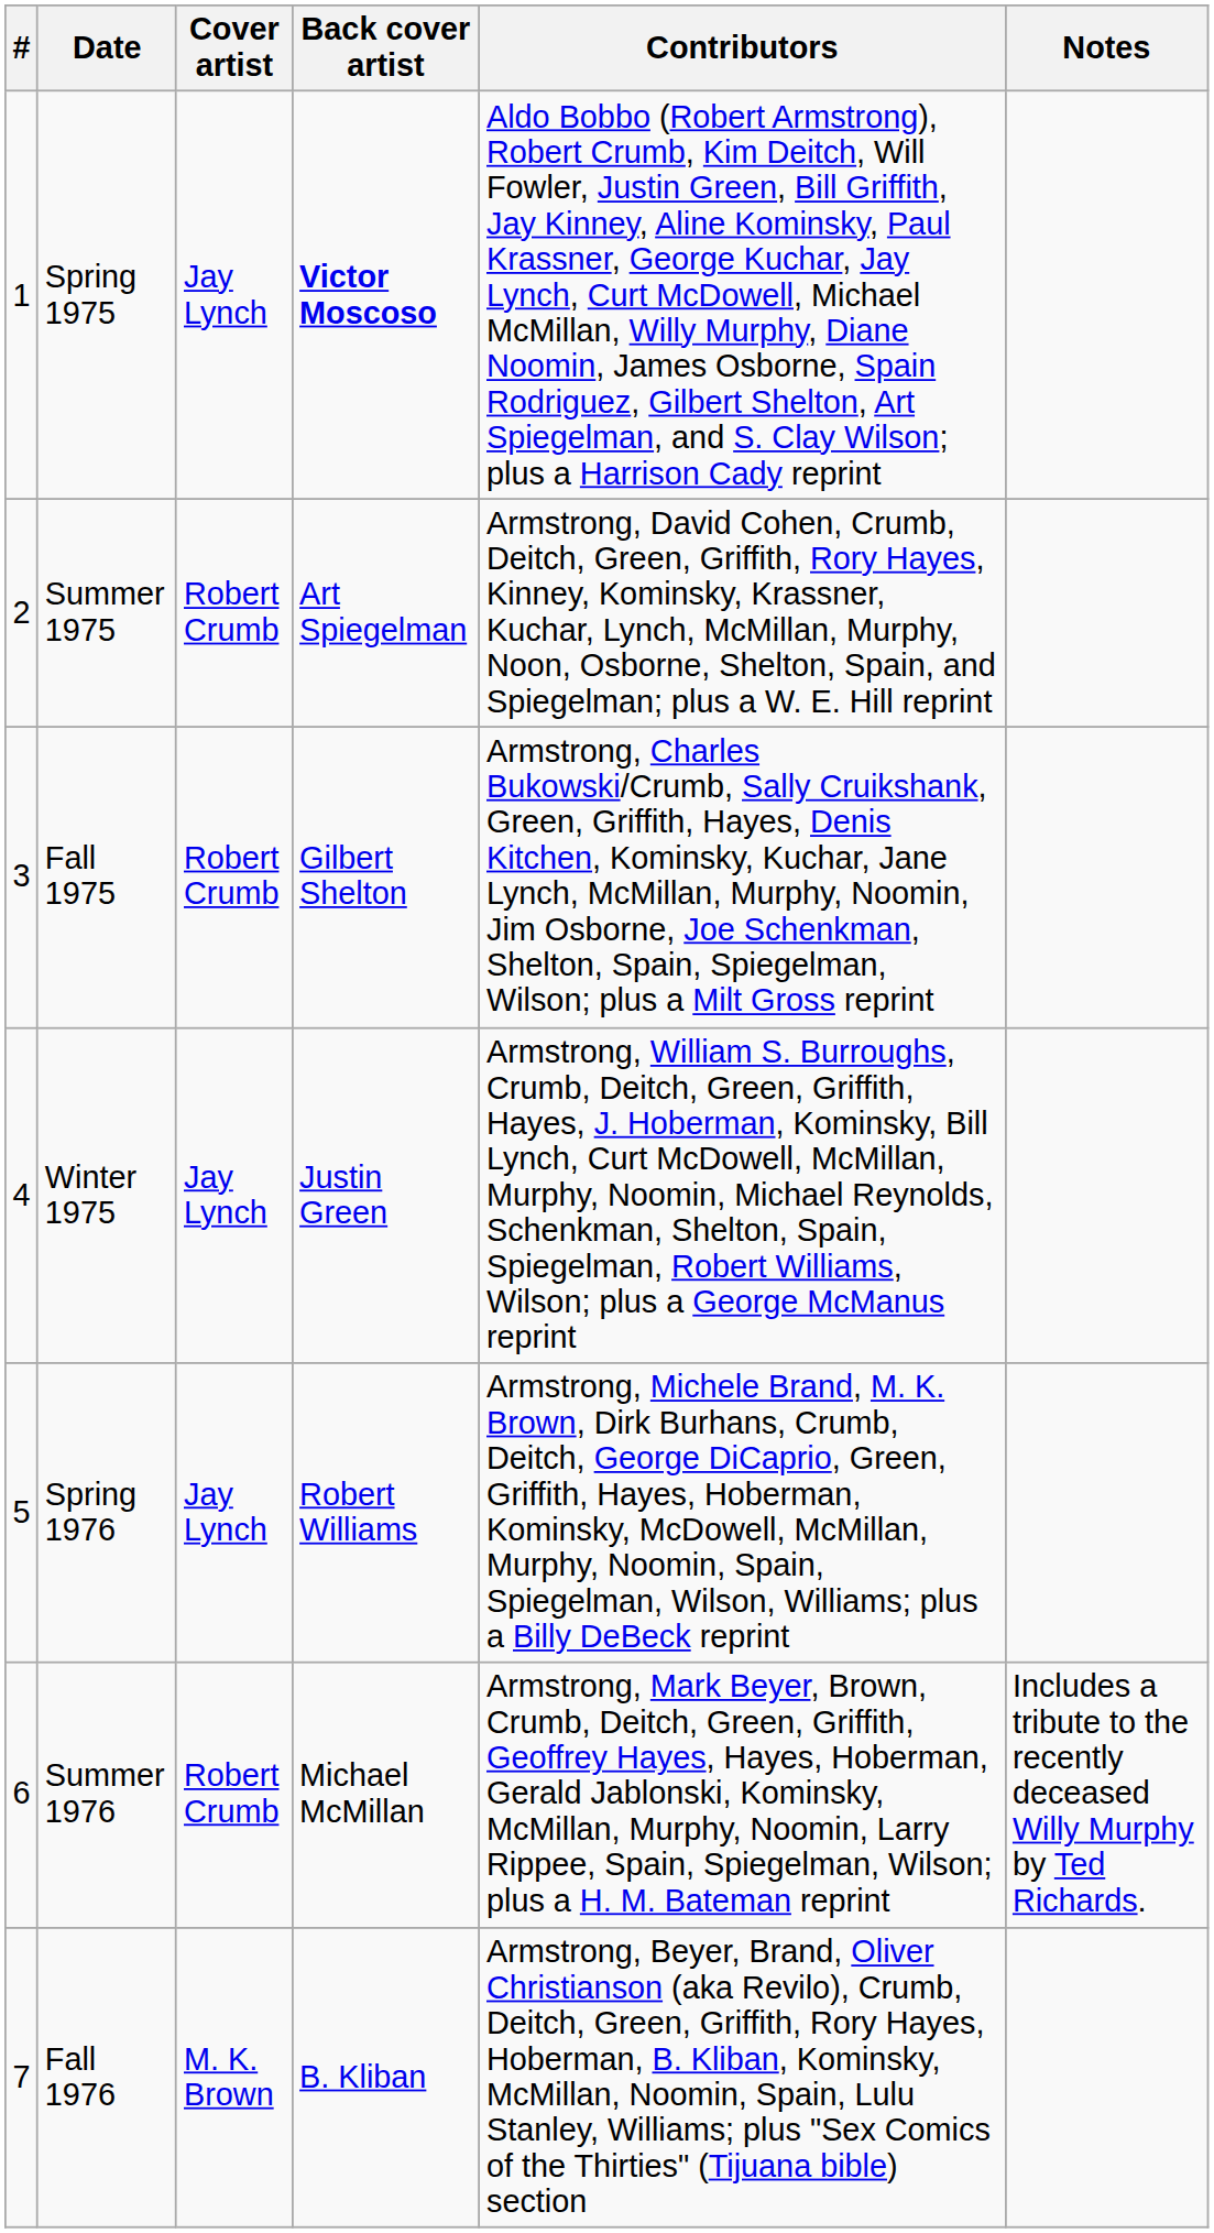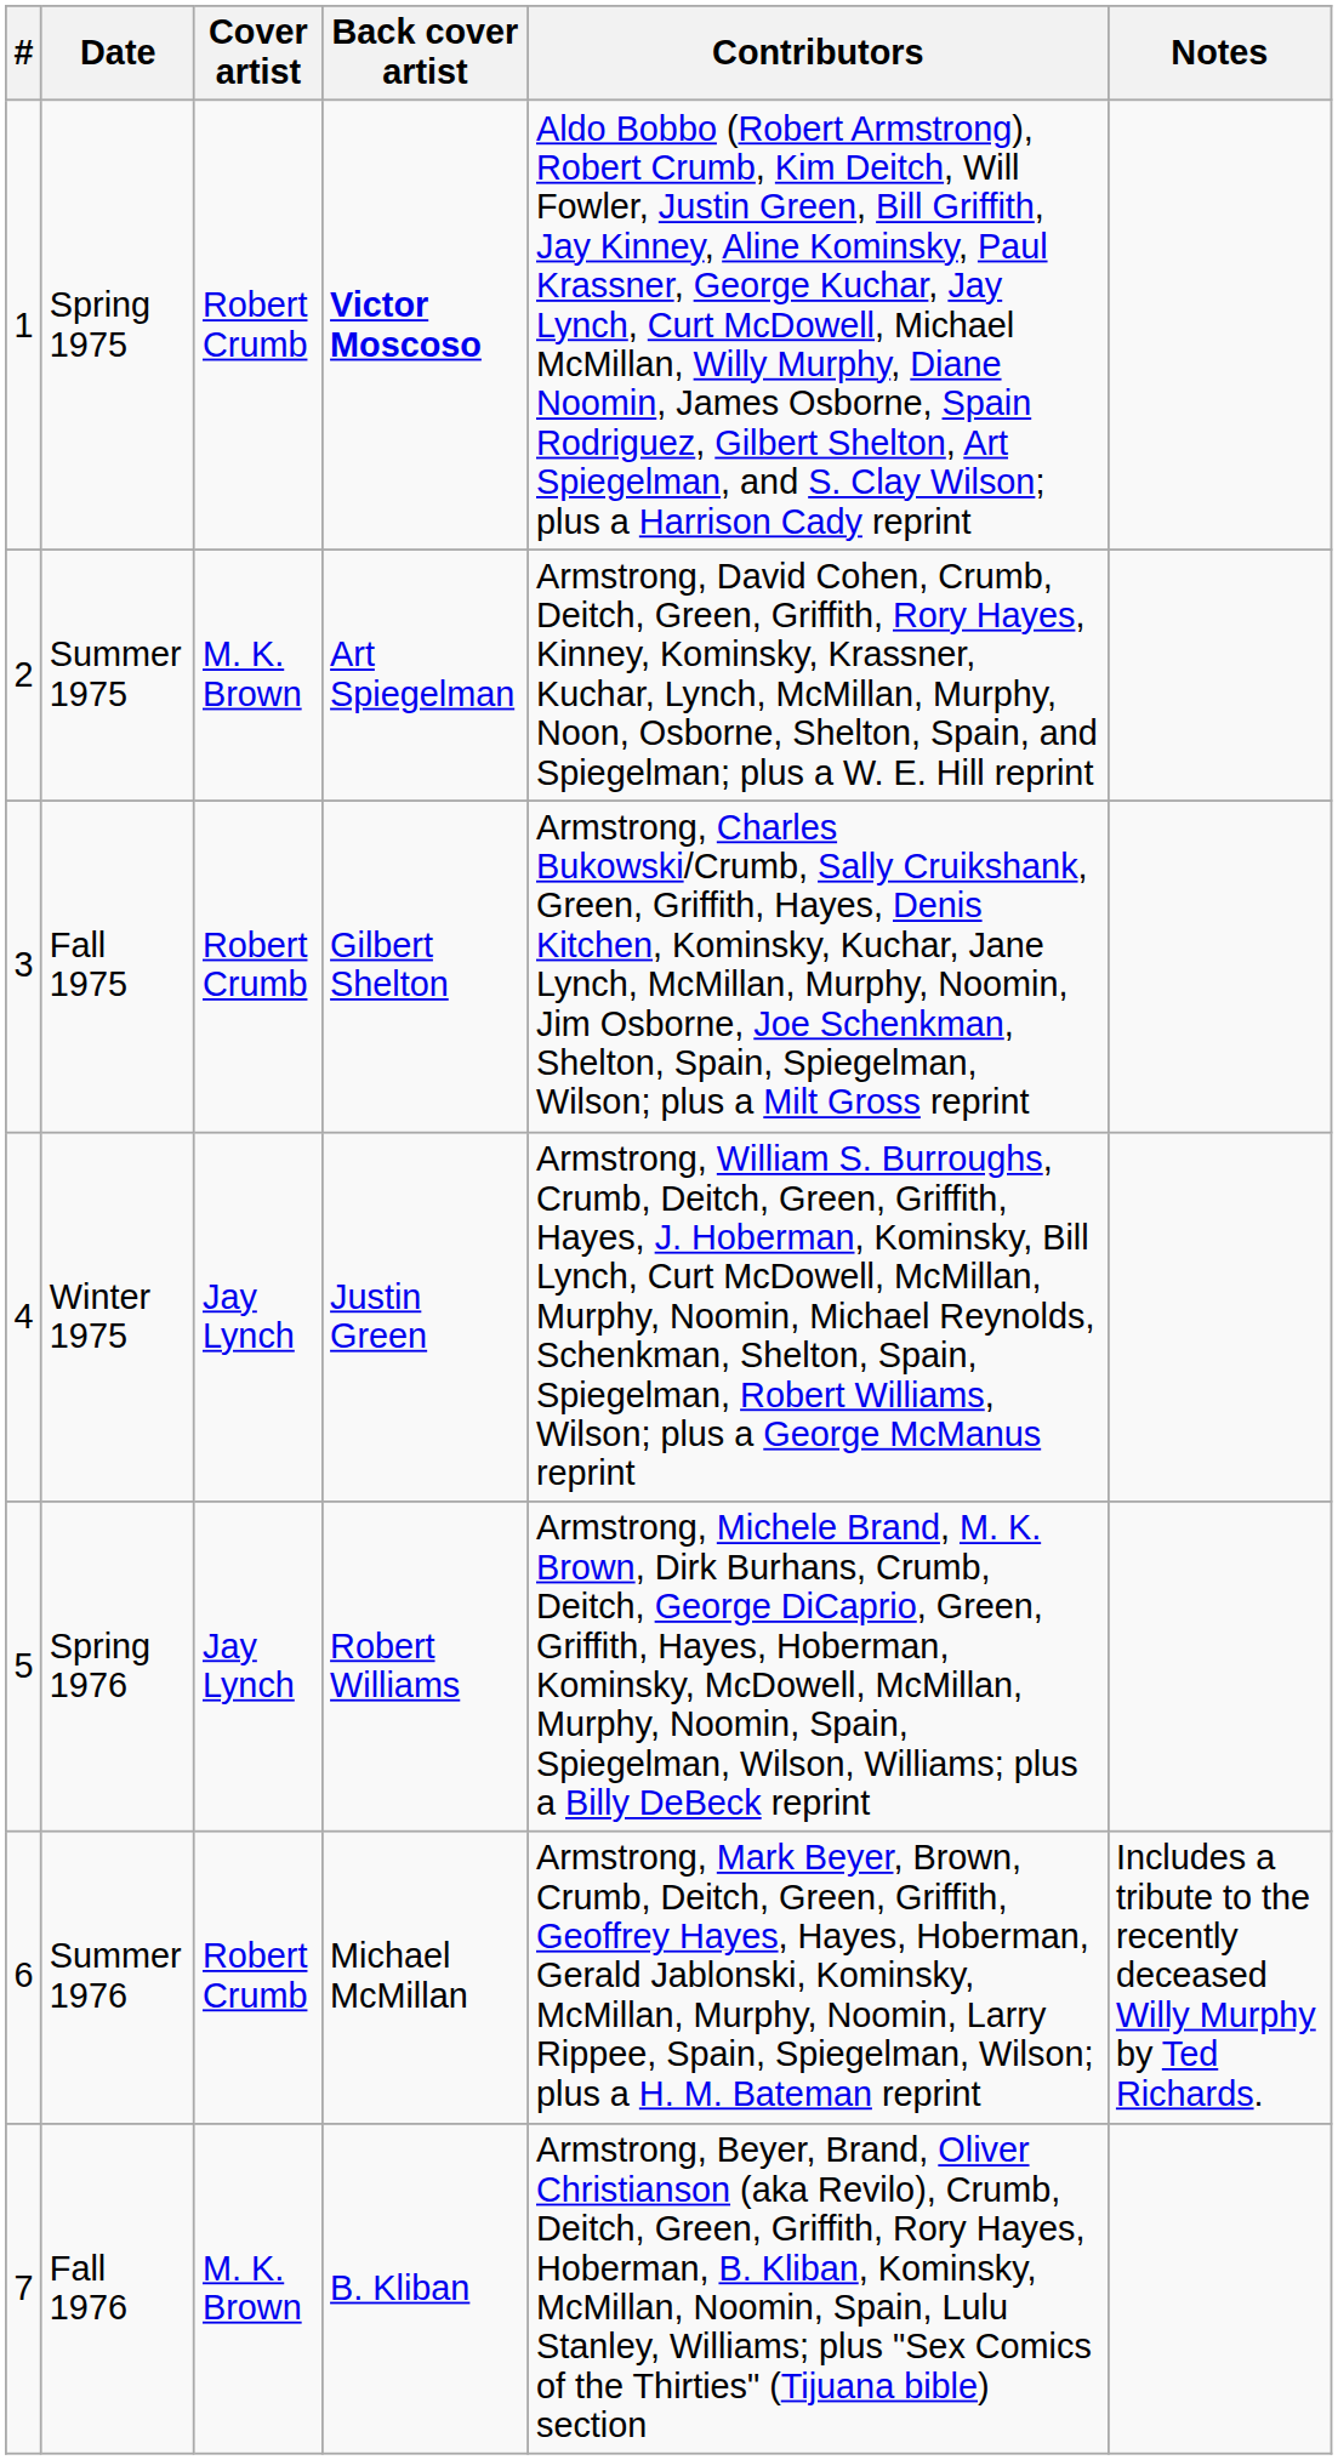Spring 1975 | Cover artist: Jay Lynch -> Robert Crumb
Summer 1975 | Cover artist: Robert Crumb -> M. K. Brown
